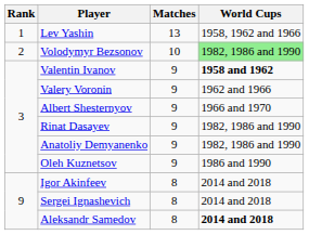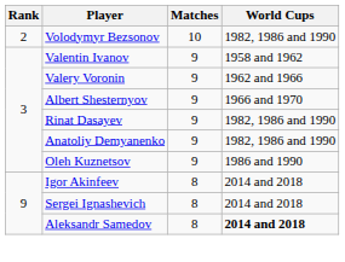- row: 1 | Lev Yashin | 13 | 1958, 1962 and 1966
Volodymyr Bezsonov | World Cups: lightgreen background -> no background
Valentin Ivanov | World Cups: bold -> normal
